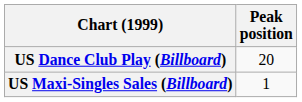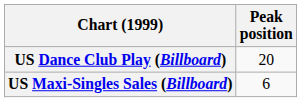US Maxi-Singles Sales (Billboard) | Peak position: 1 -> 6
